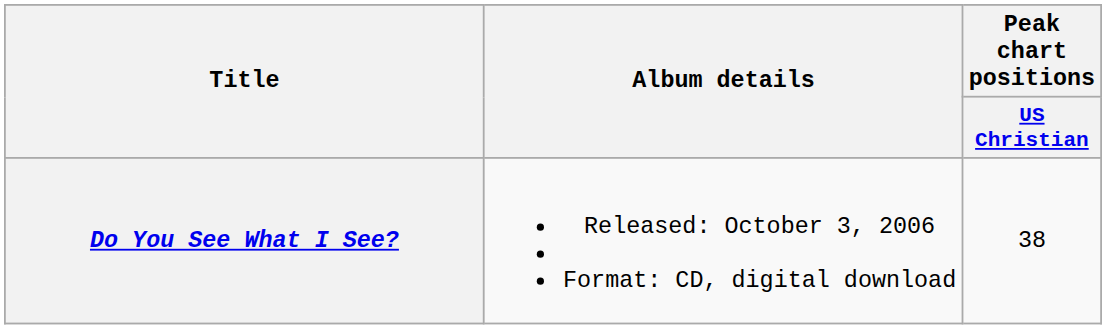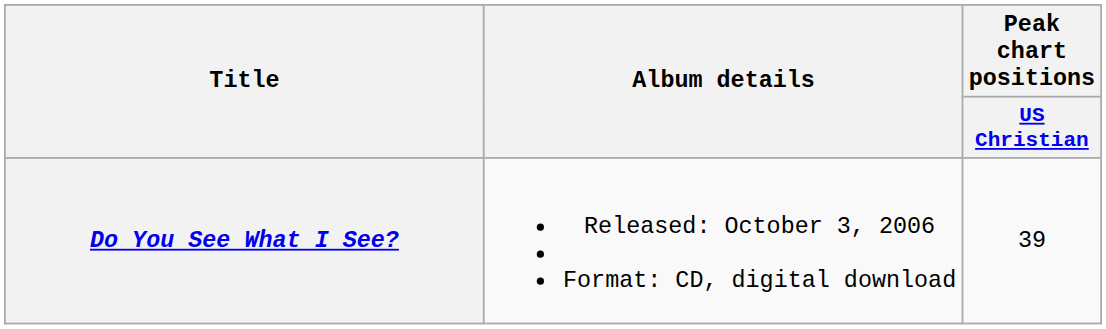Do You See What I See? | Peak chart positions / US Christian: 38 -> 39
